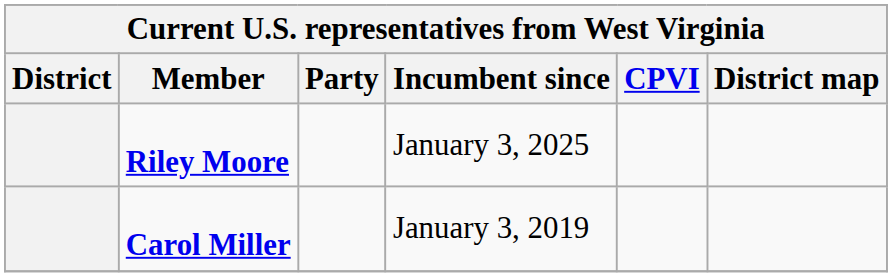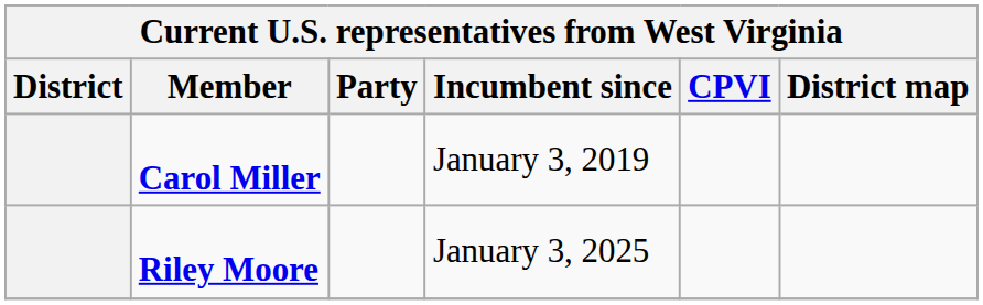rows swapped: Carol Miller <-> Riley Moore
